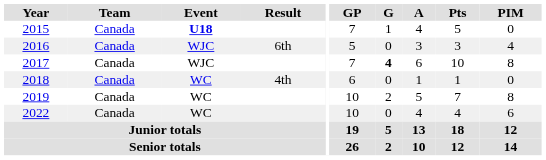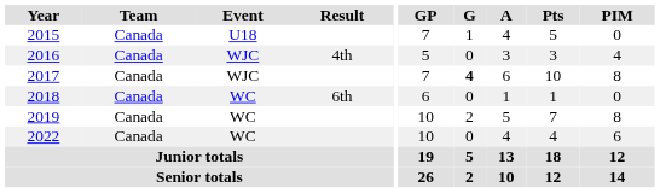2015 | Event: bold -> normal
2016 | Result: 6th -> 4th
2018 | Result: 4th -> 6th
